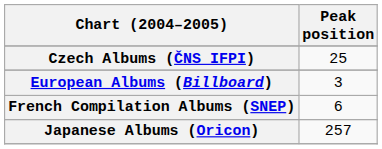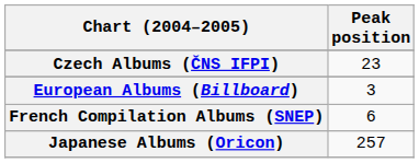Czech Albums (ČNS IFPI) | Peak position: 25 -> 23
